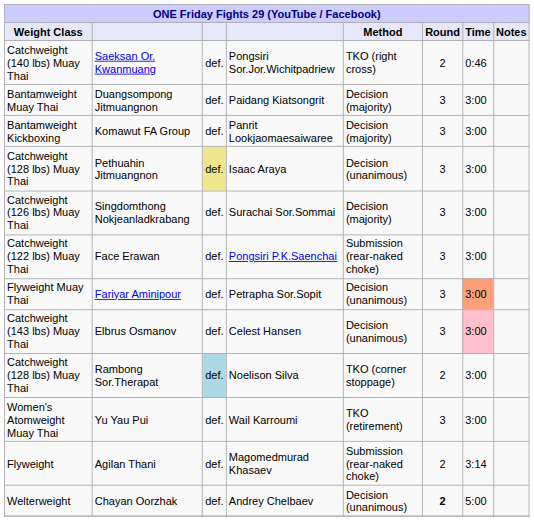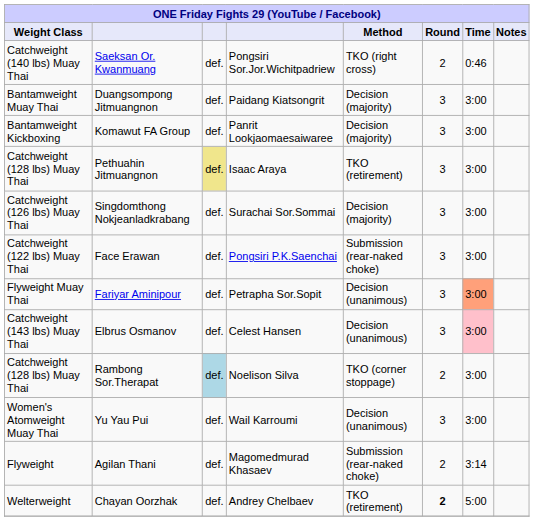Pethuahin Jitmuangnon | Method: Decision (unanimous) -> TKO (retirement)
Yu Yau Pui | Method: TKO (retirement) -> Decision (unanimous)
Chayan Oorzhak | Method: Decision (unanimous) -> TKO (retirement)
